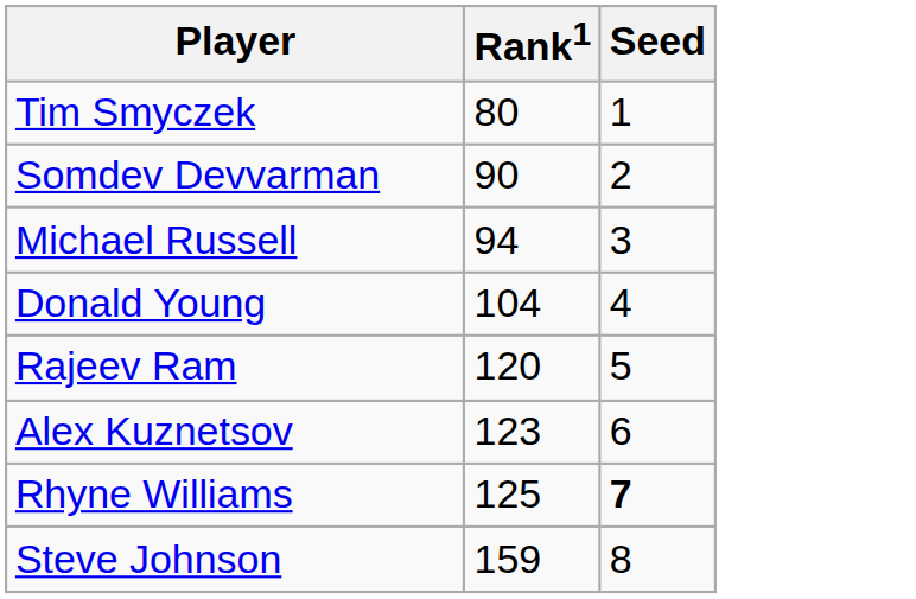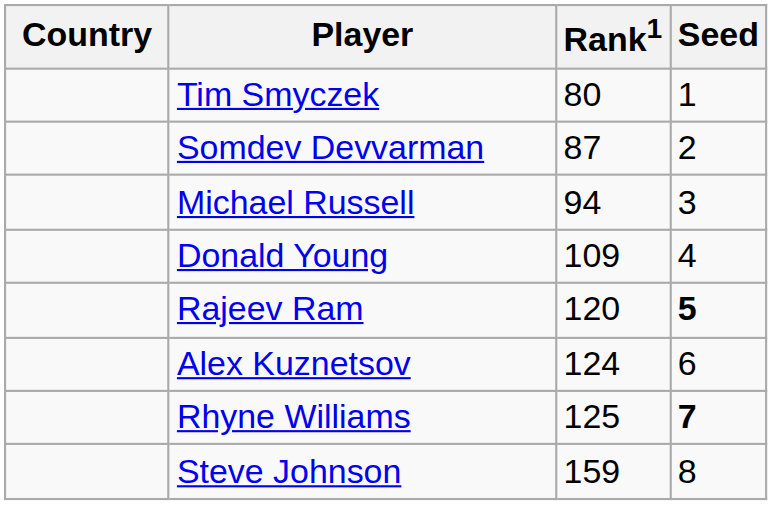+ column: Country
Somdev Devvarman | Rank1: 90 -> 87
Donald Young | Rank1: 104 -> 109
Rajeev Ram | Seed: normal -> bold
Alex Kuznetsov | Rank1: 123 -> 124
